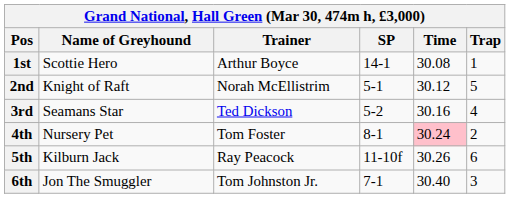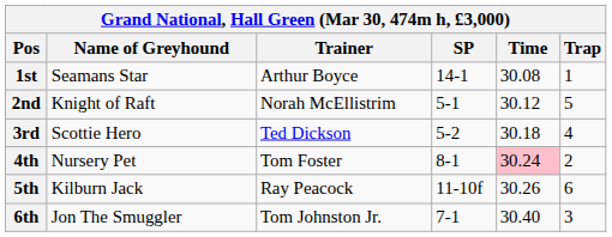1st | Name of Greyhound: Scottie Hero -> Seamans Star
3rd | Name of Greyhound: Seamans Star -> Scottie Hero
3rd | Time: 30.16 -> 30.18
